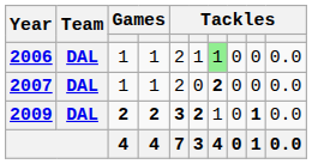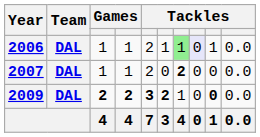2006 | column 8: no background -> lavender background
2006 | column 9: 0 -> 1
2009 | column 9: 1 -> 0
